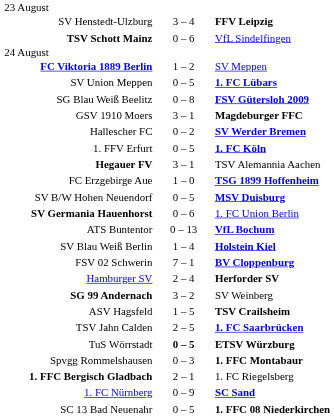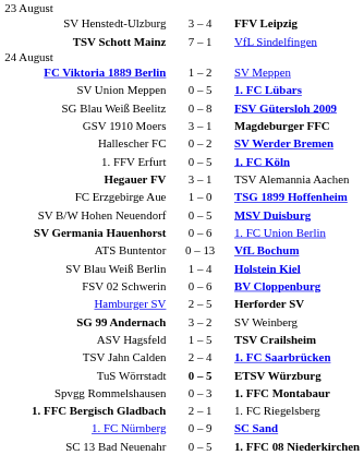TSV Schott Mainz | column 2: 0 – 6 -> 7 – 1
FSV 02 Schwerin | column 2: 7 – 1 -> 0 – 6
Hamburger SV | column 2: 2 – 4 -> 2 – 5
TSV Jahn Calden | column 2: 2 – 5 -> 2 – 4
